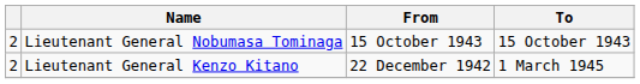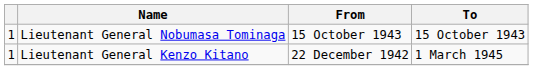Lieutenant General Nobumasa Tominaga | column 1: 2 -> 1
Lieutenant General Kenzo Kitano | column 1: 2 -> 1
